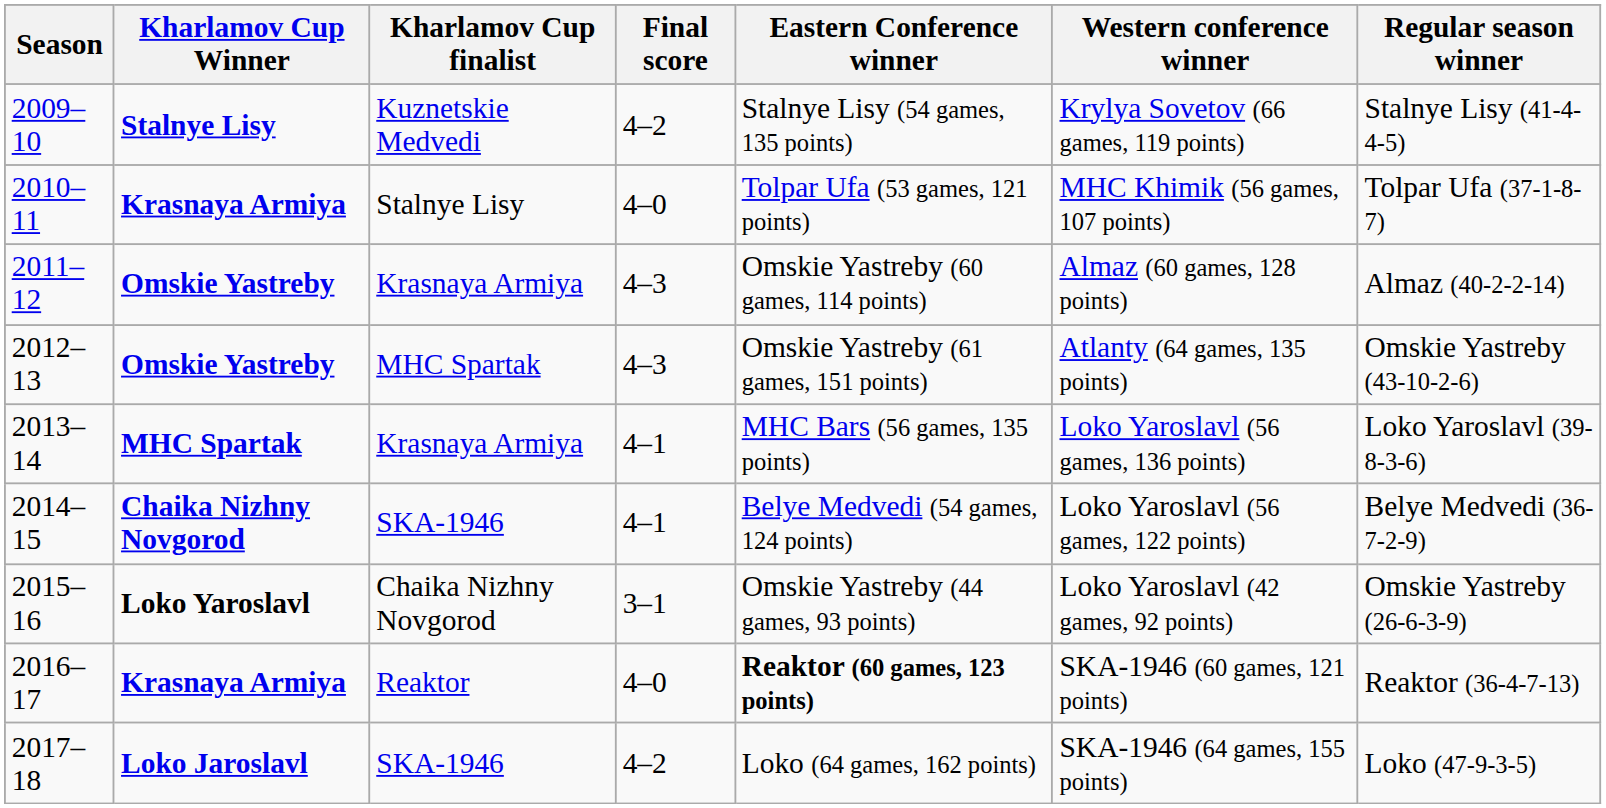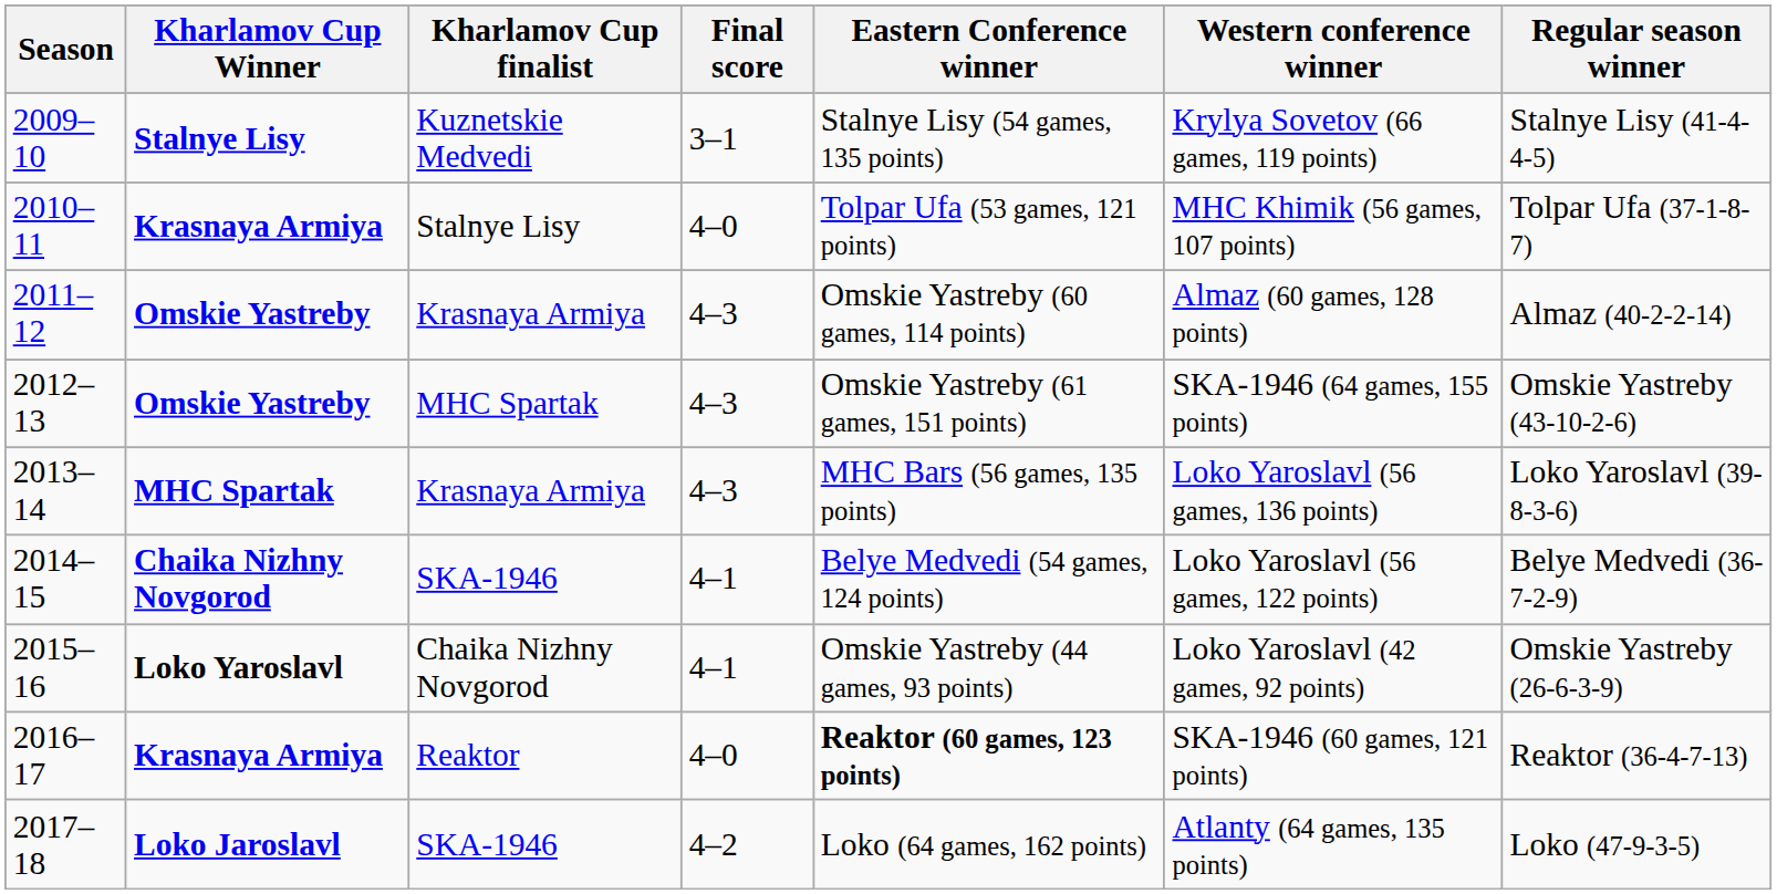2009–10 | Final score: 4–2 -> 3–1
2012–13 | Western conference winner: Atlanty (64 games, 135 points) -> SKA-1946 (64 games, 155 points)
2013–14 | Final score: 4–1 -> 4–3
2015–16 | Final score: 3–1 -> 4–1
2017–18 | Western conference winner: SKA-1946 (64 games, 155 points) -> Atlanty (64 games, 135 points)
